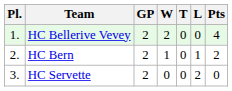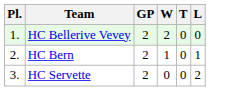- column: Pts | 4 | 2 | 0
